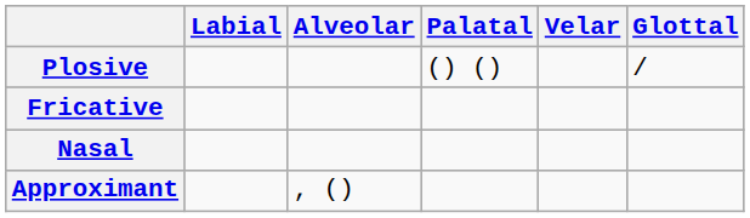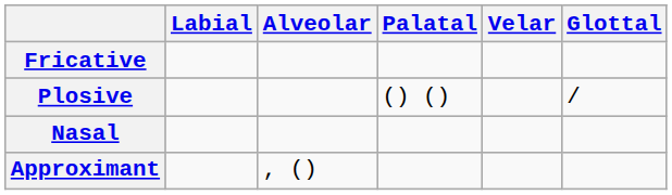rows swapped: Plosive <-> Fricative
